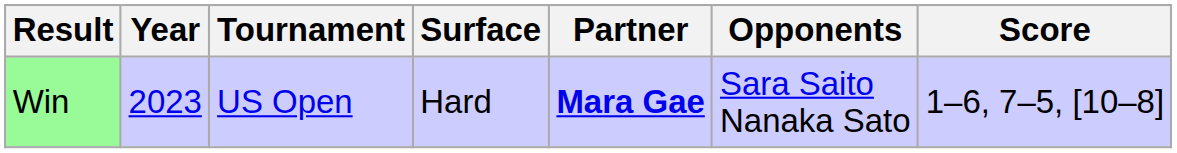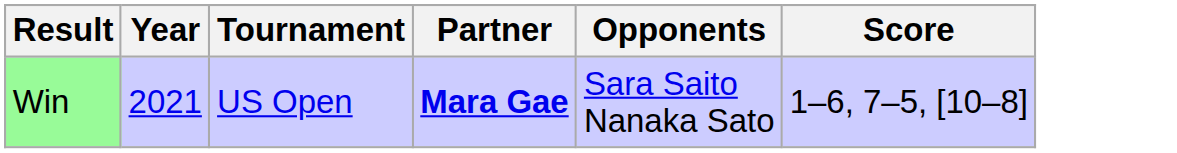- column: Surface | Hard
Win | Year: 2023 -> 2021
